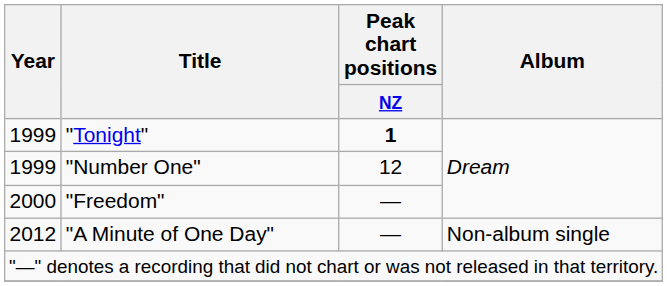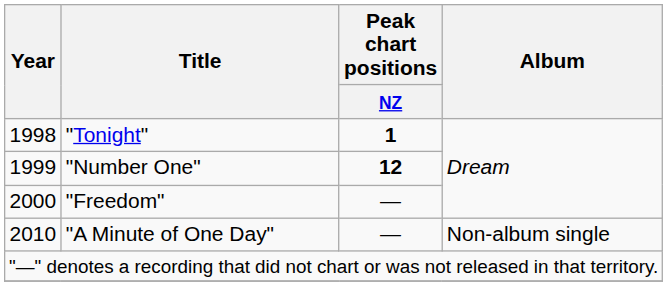"Tonight" | Year: 1999 -> 1998
"Number One" | Peak chart positions / NZ: normal -> bold
"A Minute of One Day" | Year: 2012 -> 2010
